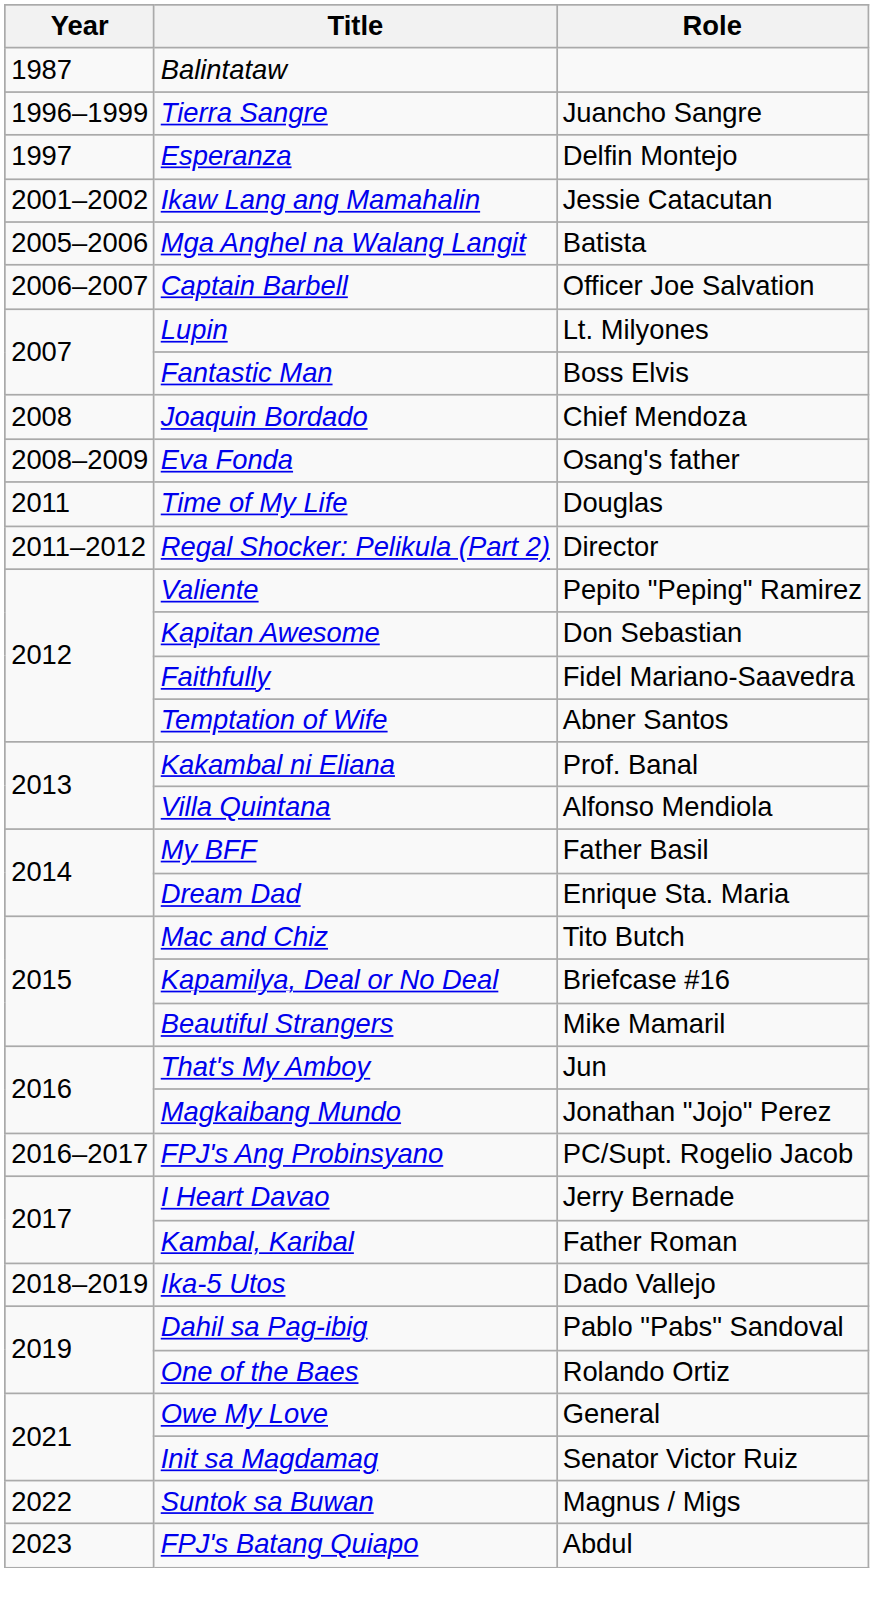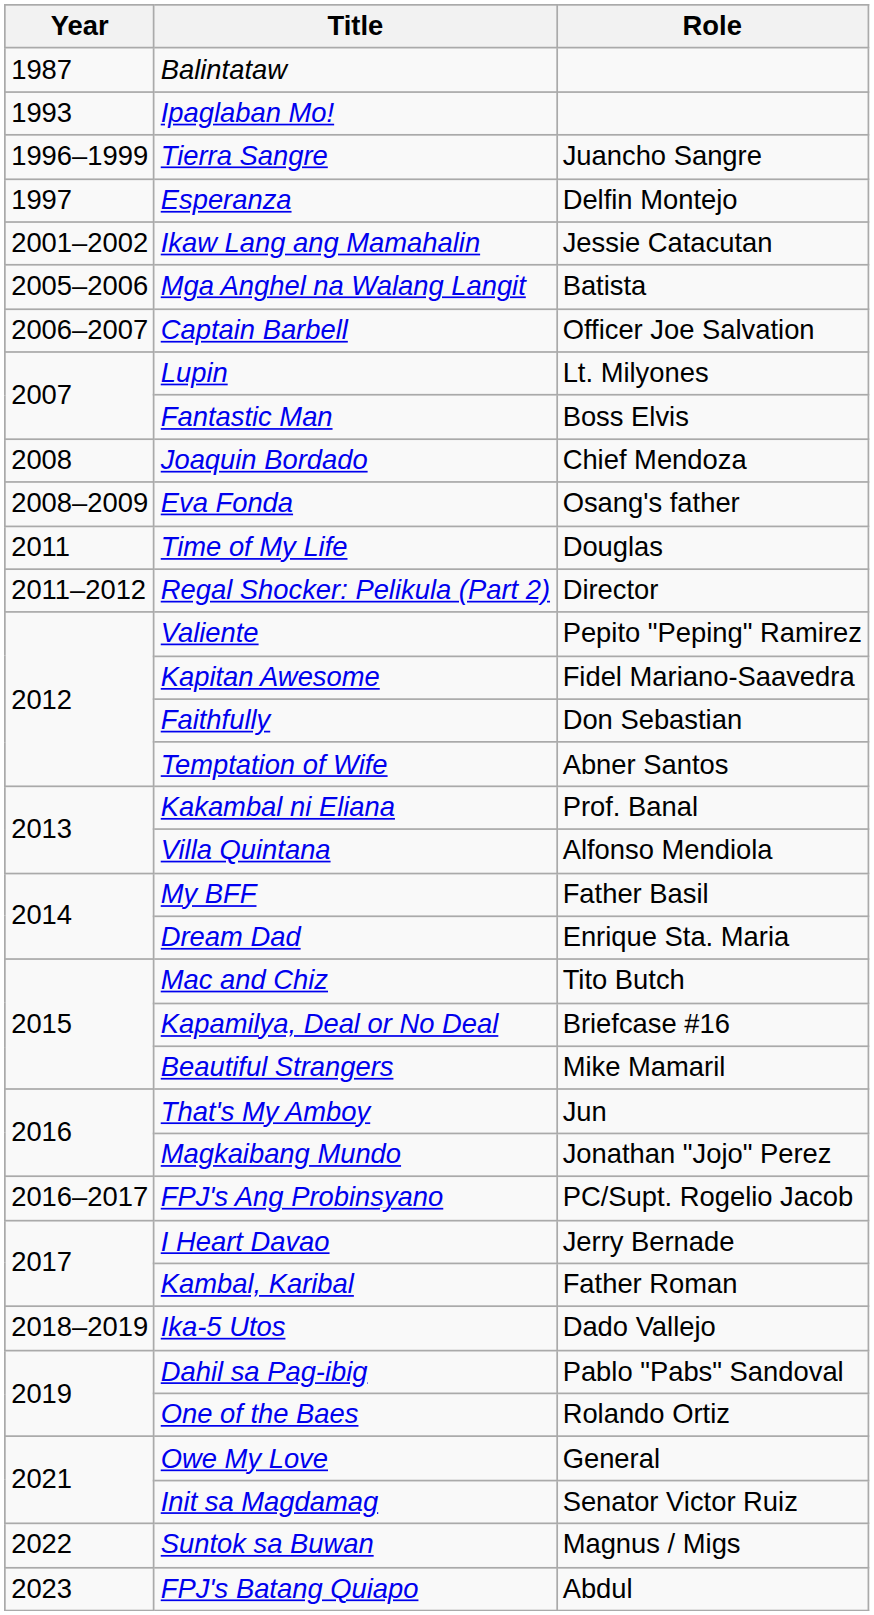+ row: 1993 | Ipaglaban Mo!
Kapitan Awesome | Role: Don Sebastian -> Fidel Mariano-Saavedra
Faithfully | Role: Fidel Mariano-Saavedra -> Don Sebastian
